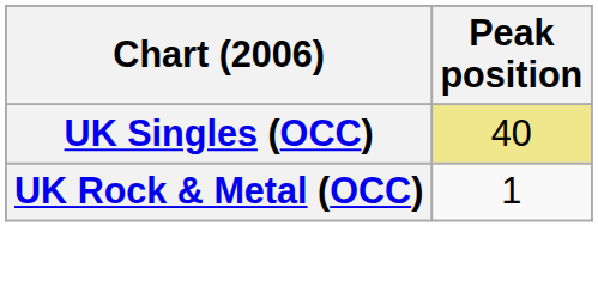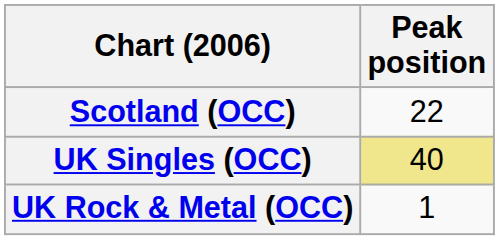+ row: Scotland (OCC) | 22
